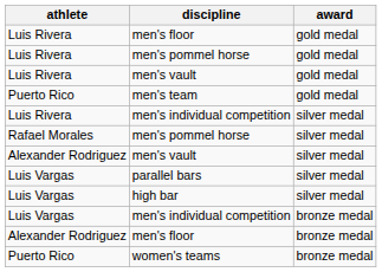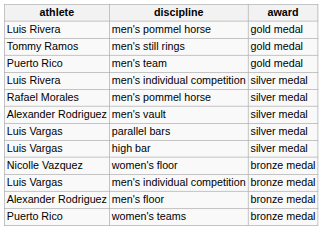- row: Luis Rivera | men's floor | gold medal
+ row: Tommy Ramos | men's still rings | gold medal
- row: Luis Rivera | men's vault | gold medal
+ row: Nicolle Vazquez | women's floor | bronze medal
